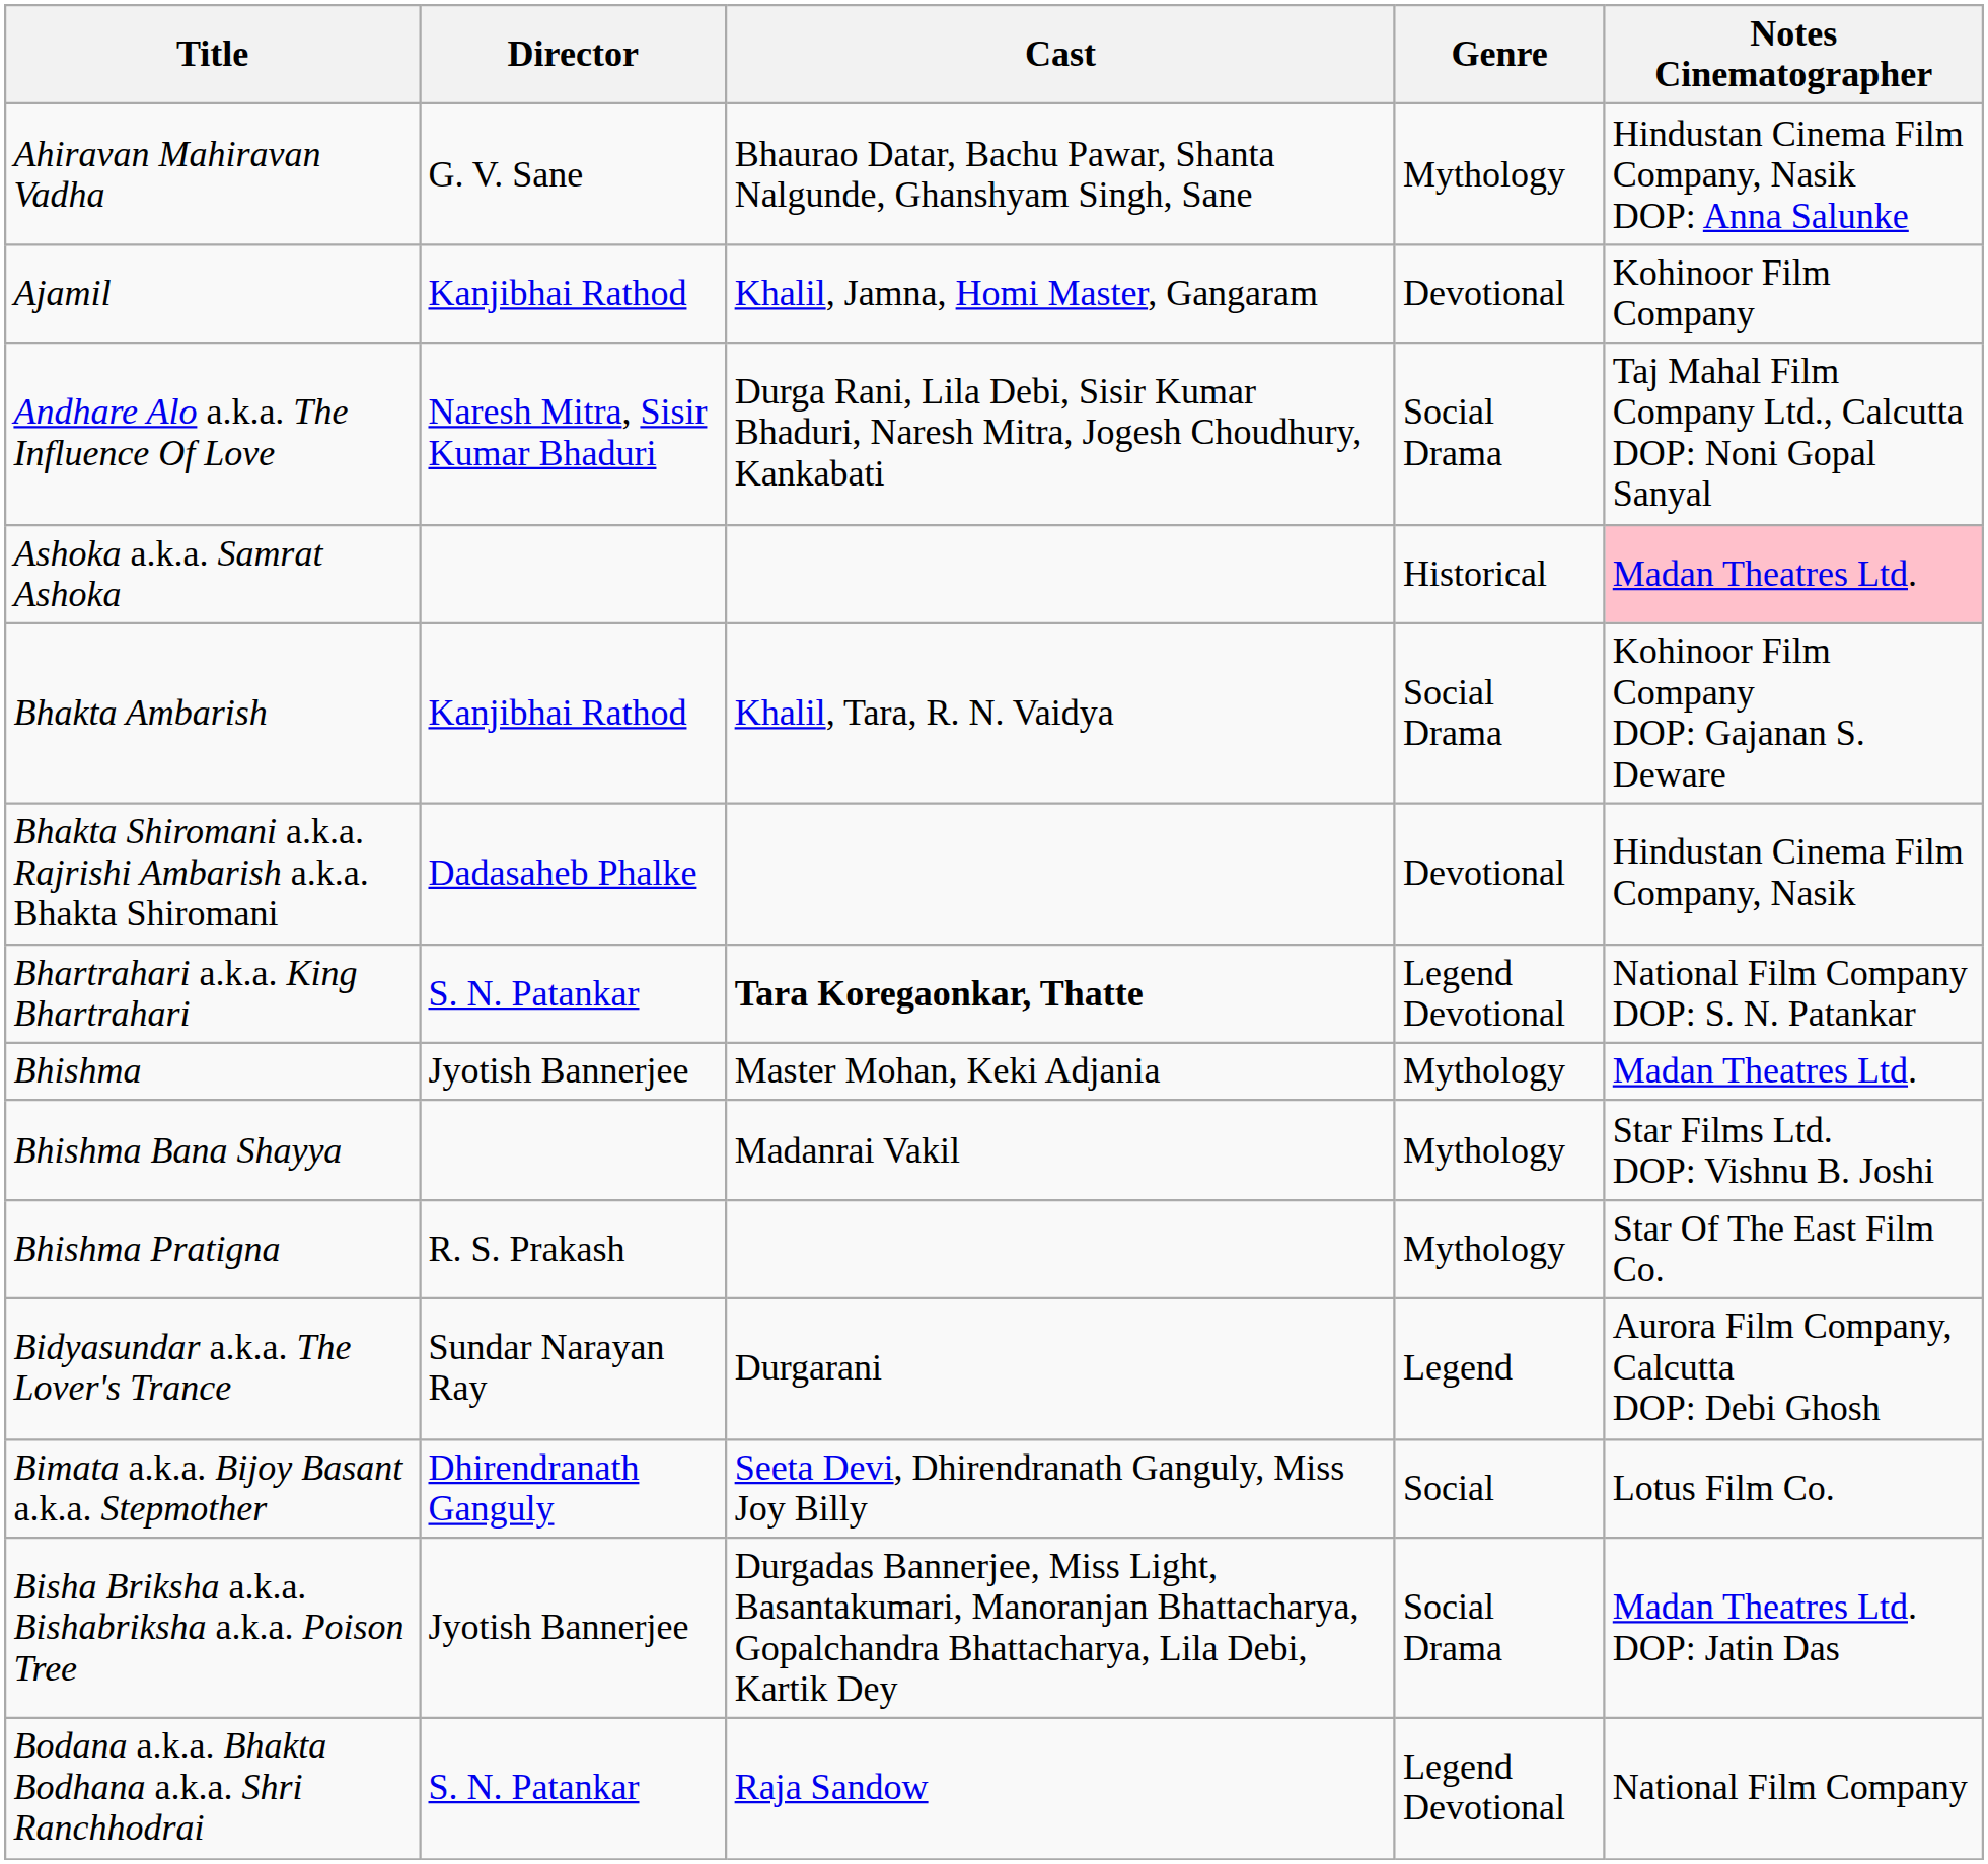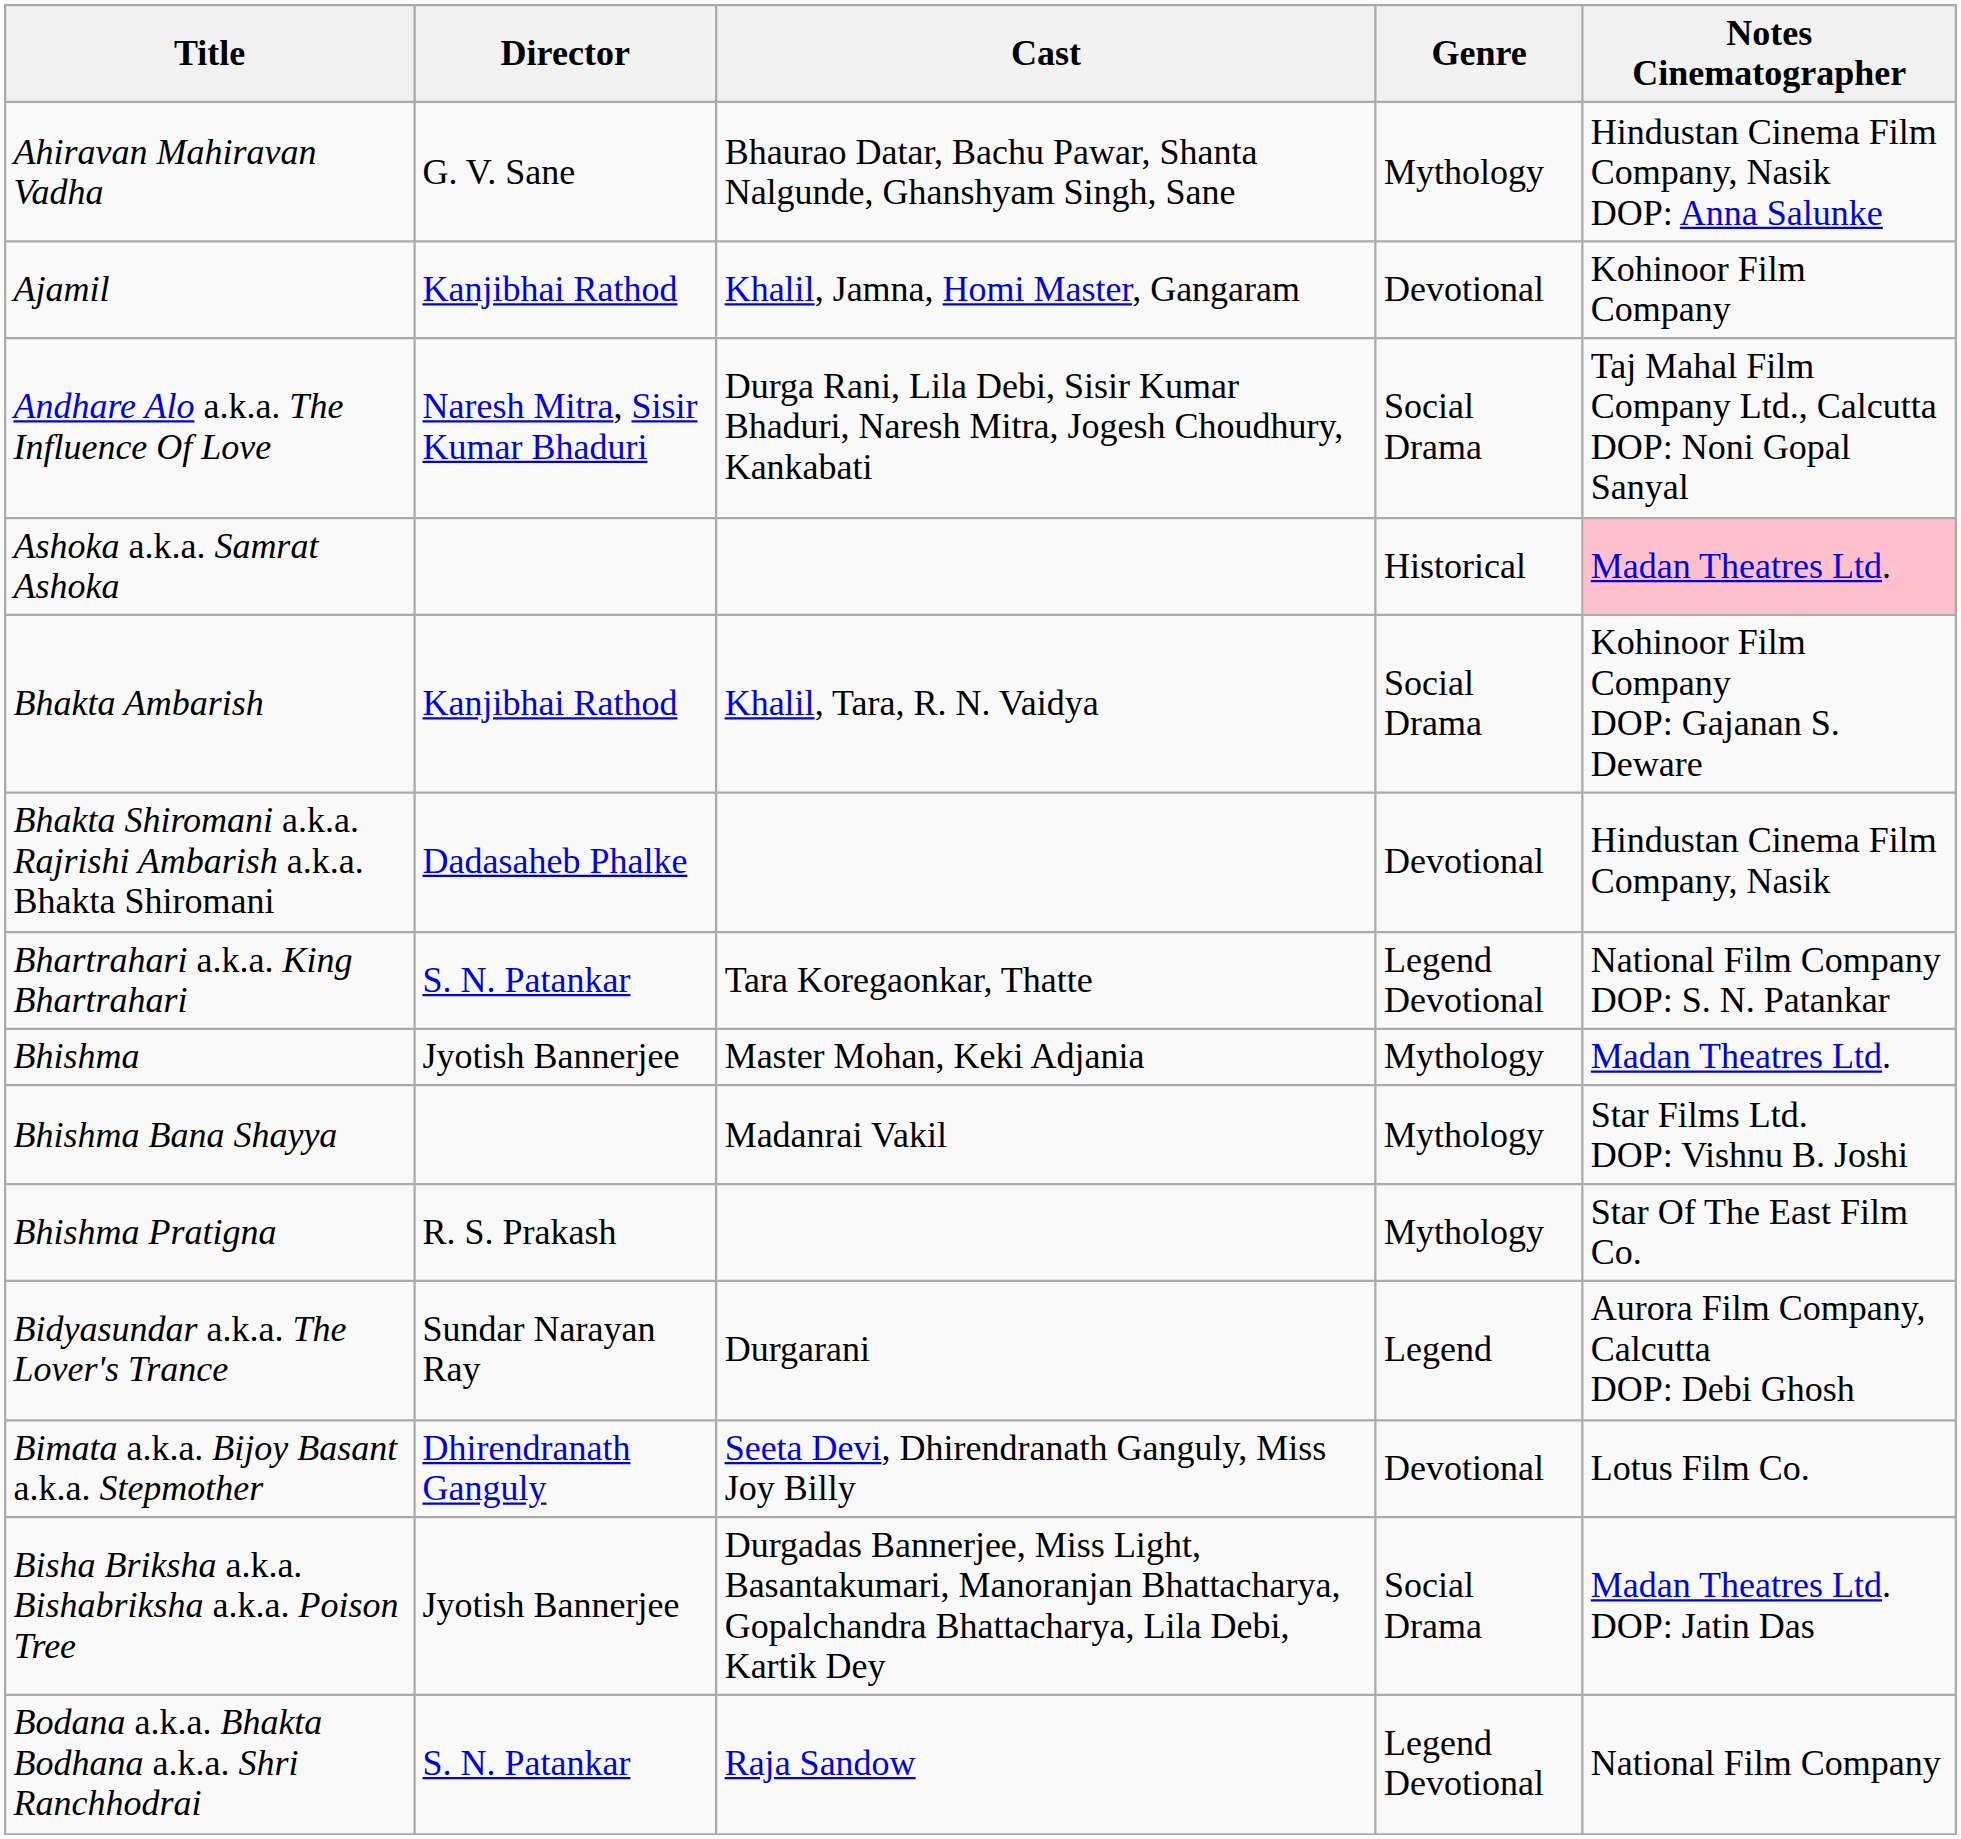Bhartrahari a.k.a. King Bhartrahari | Cast: bold -> normal
Bimata a.k.a. Bijoy Basant a.k.a. Stepmother | Genre: Social -> Devotional
